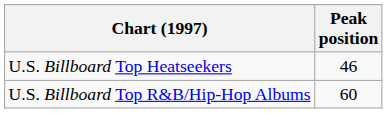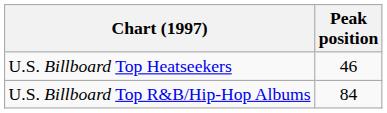U.S. Billboard Top R&B/Hip-Hop Albums | Peak position: 60 -> 84
